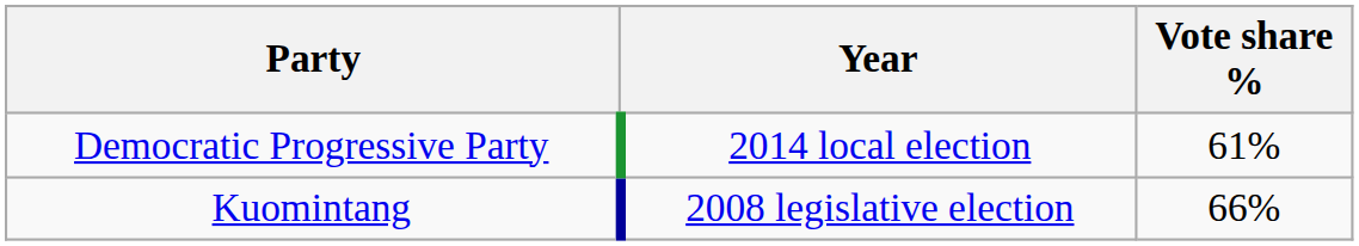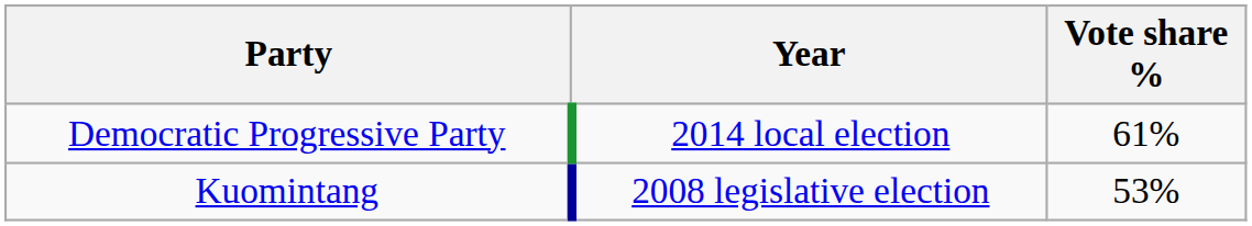Kuomintang | Vote share %: 66% -> 53%
